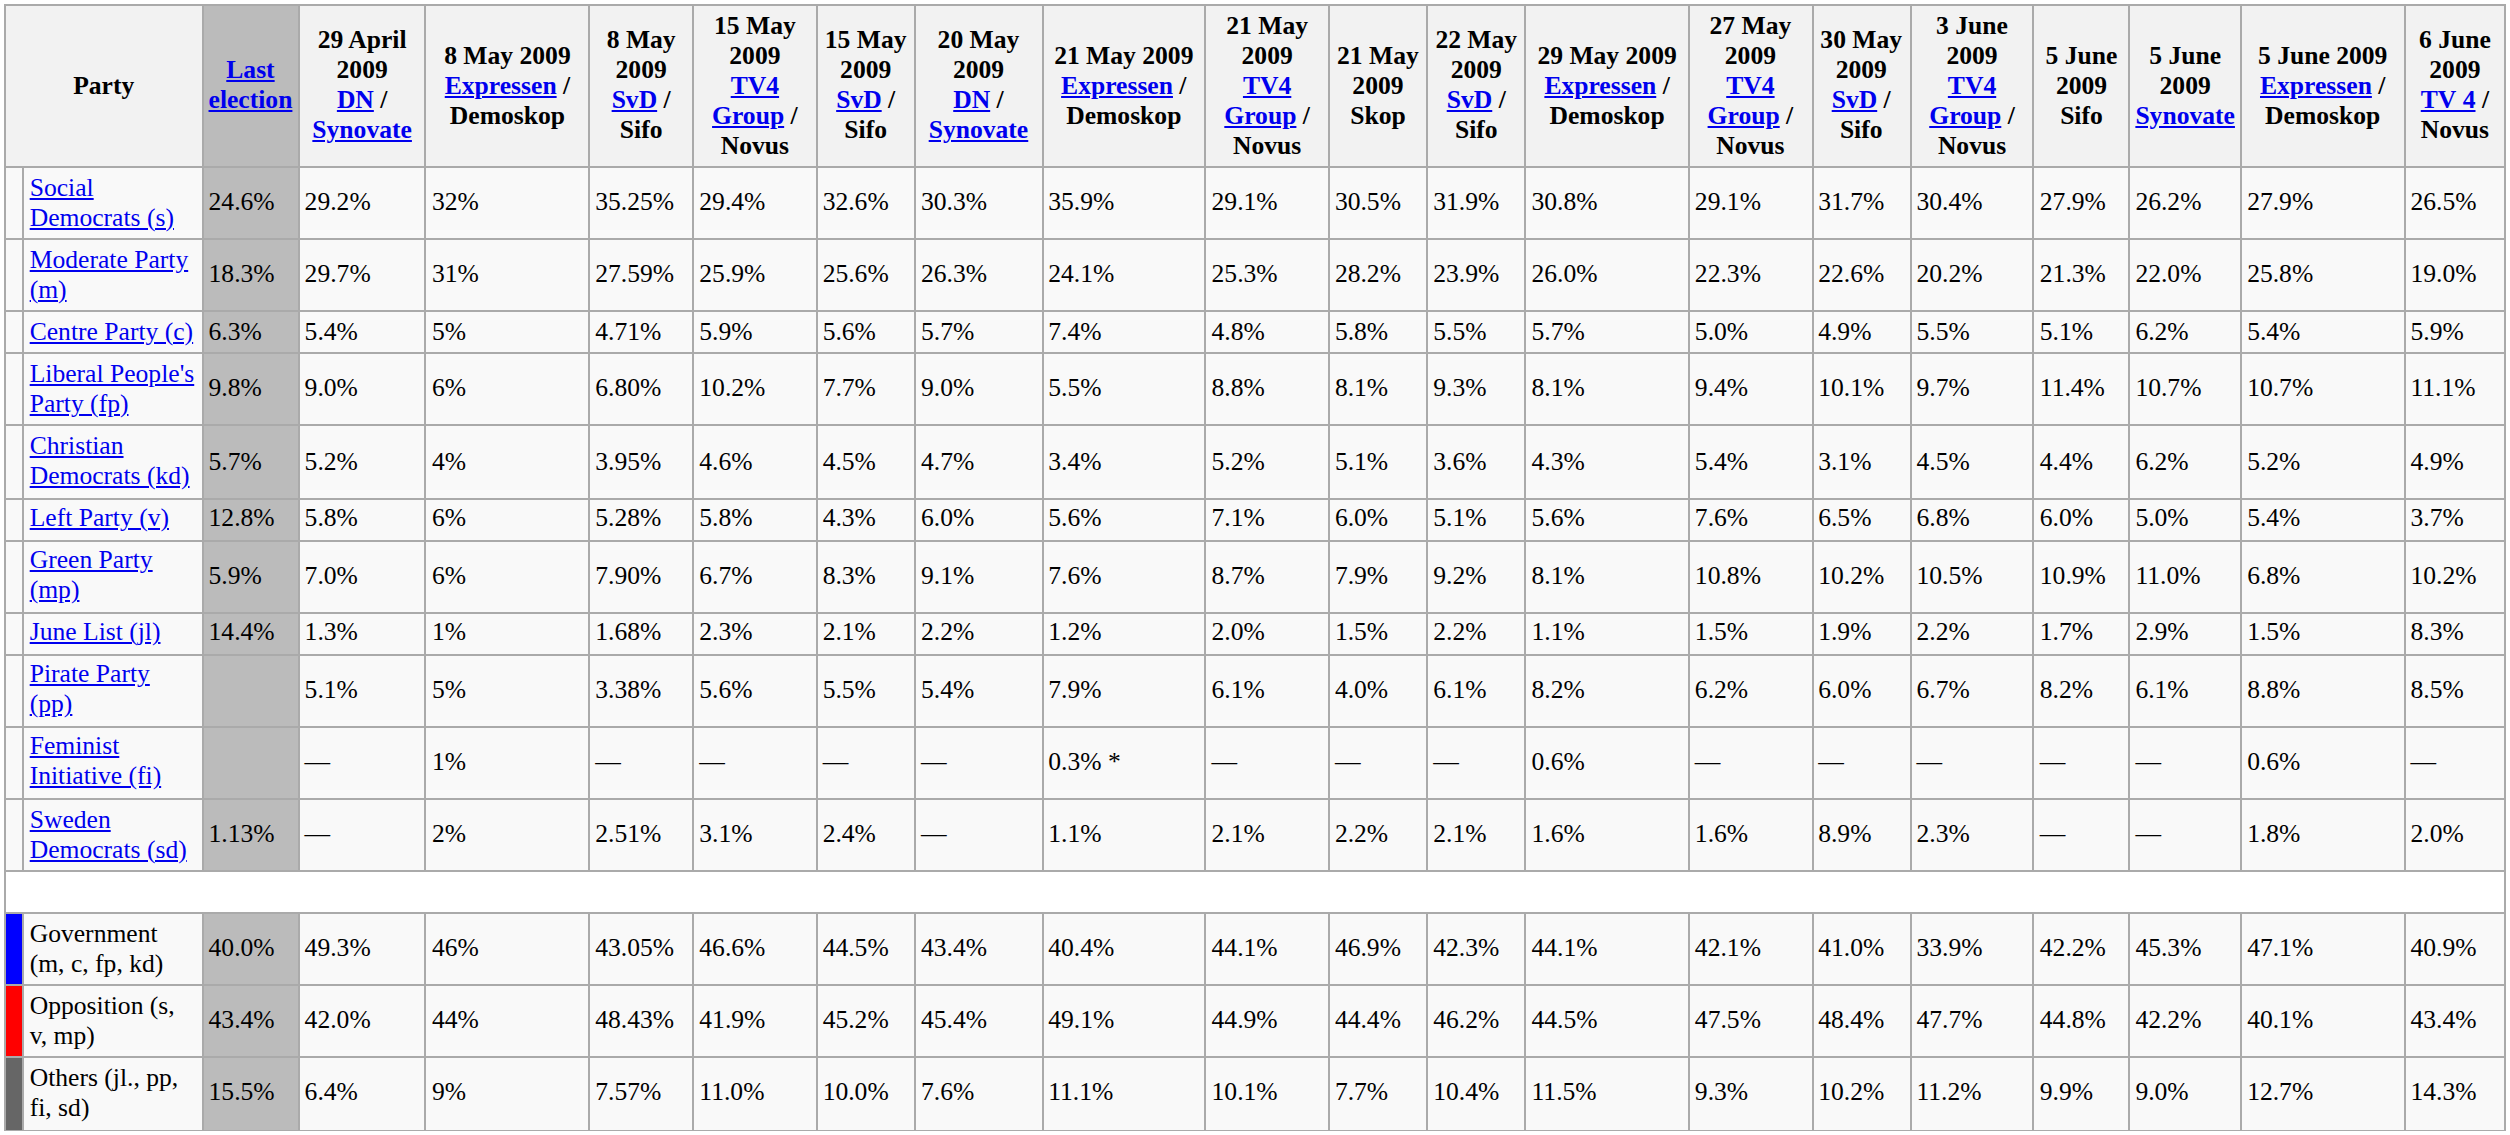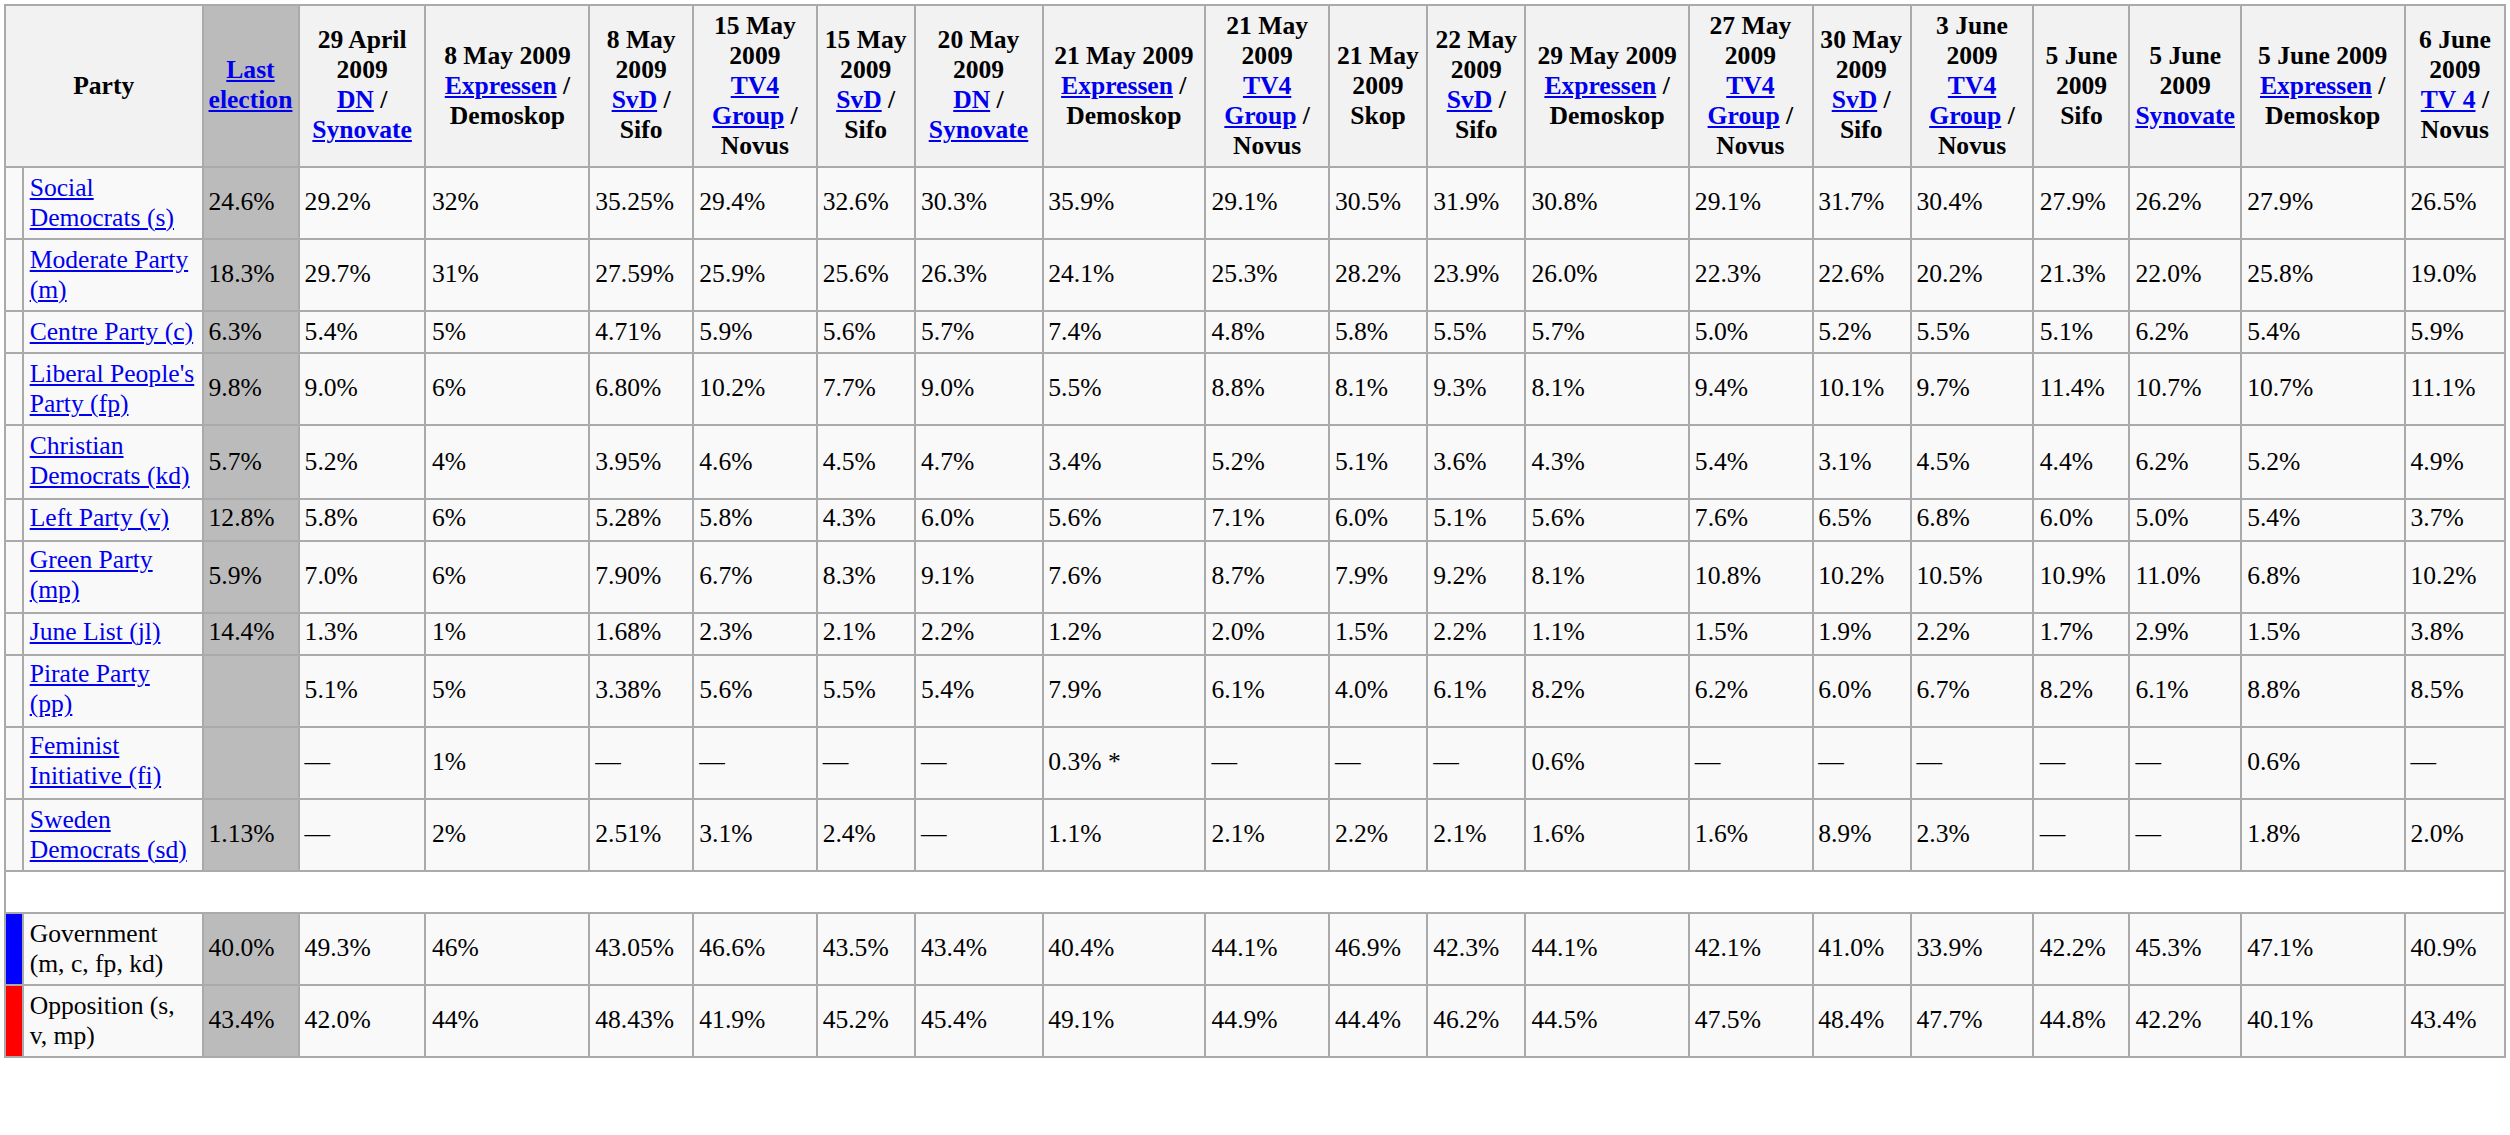Centre Party (c) | 30 May 2009 SvD / Sifo: 4.9% -> 5.2%
June List (jl) | 6 June 2009 TV 4 / Novus: 8.3% -> 3.8%
Government (m, c, fp, kd) | 15 May 2009 SvD / Sifo: 44.5% -> 43.5%
- row: Others (jl., pp, fi, sd) | 15.5% | 6.4% | 9% | 7.57% | 11.0% | 10.0% | 7.6% | 11.1% | 10.1% | 7.7% | 10.4% | 11.5% | 9.3% | 10.2% | 11.2% | 9.9% | 9.0% | 12.7% | 14.3%
